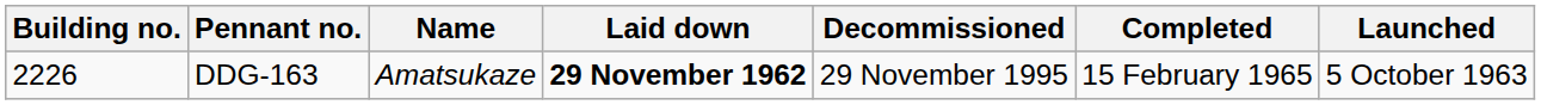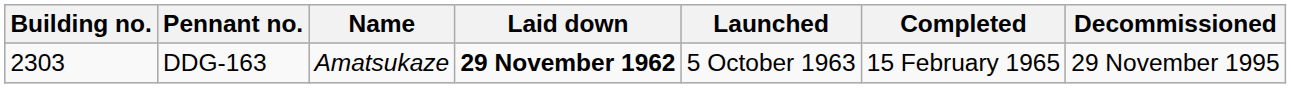columns swapped: Launched <-> Decommissioned
DDG-163 | Building no.: 2226 -> 2303
